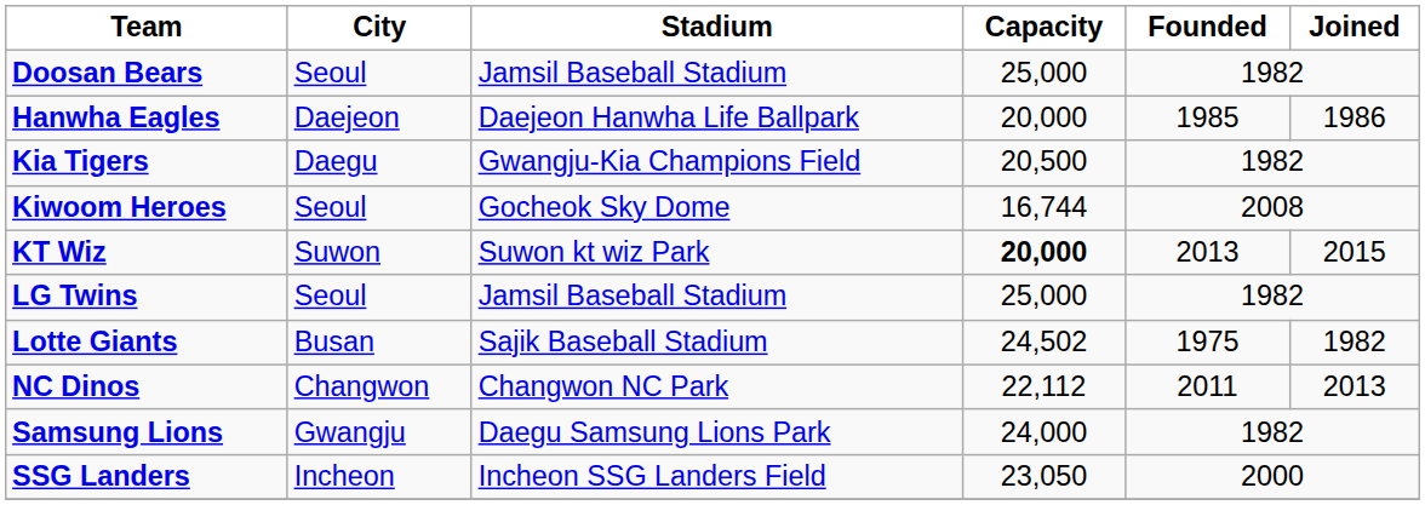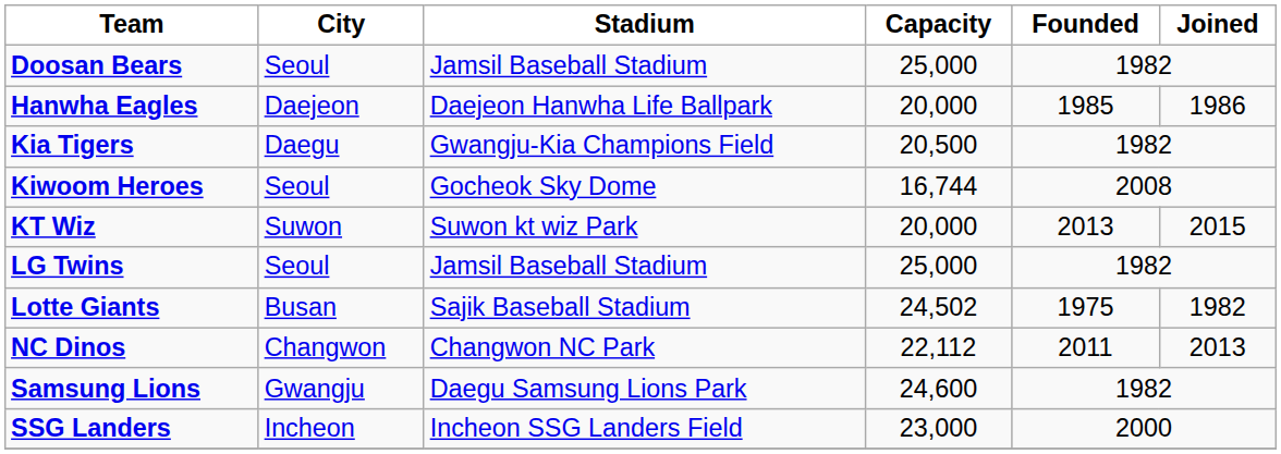KT Wiz | Capacity: bold -> normal
Samsung Lions | Capacity: 24,000 -> 24,600
SSG Landers | Capacity: 23,050 -> 23,000
